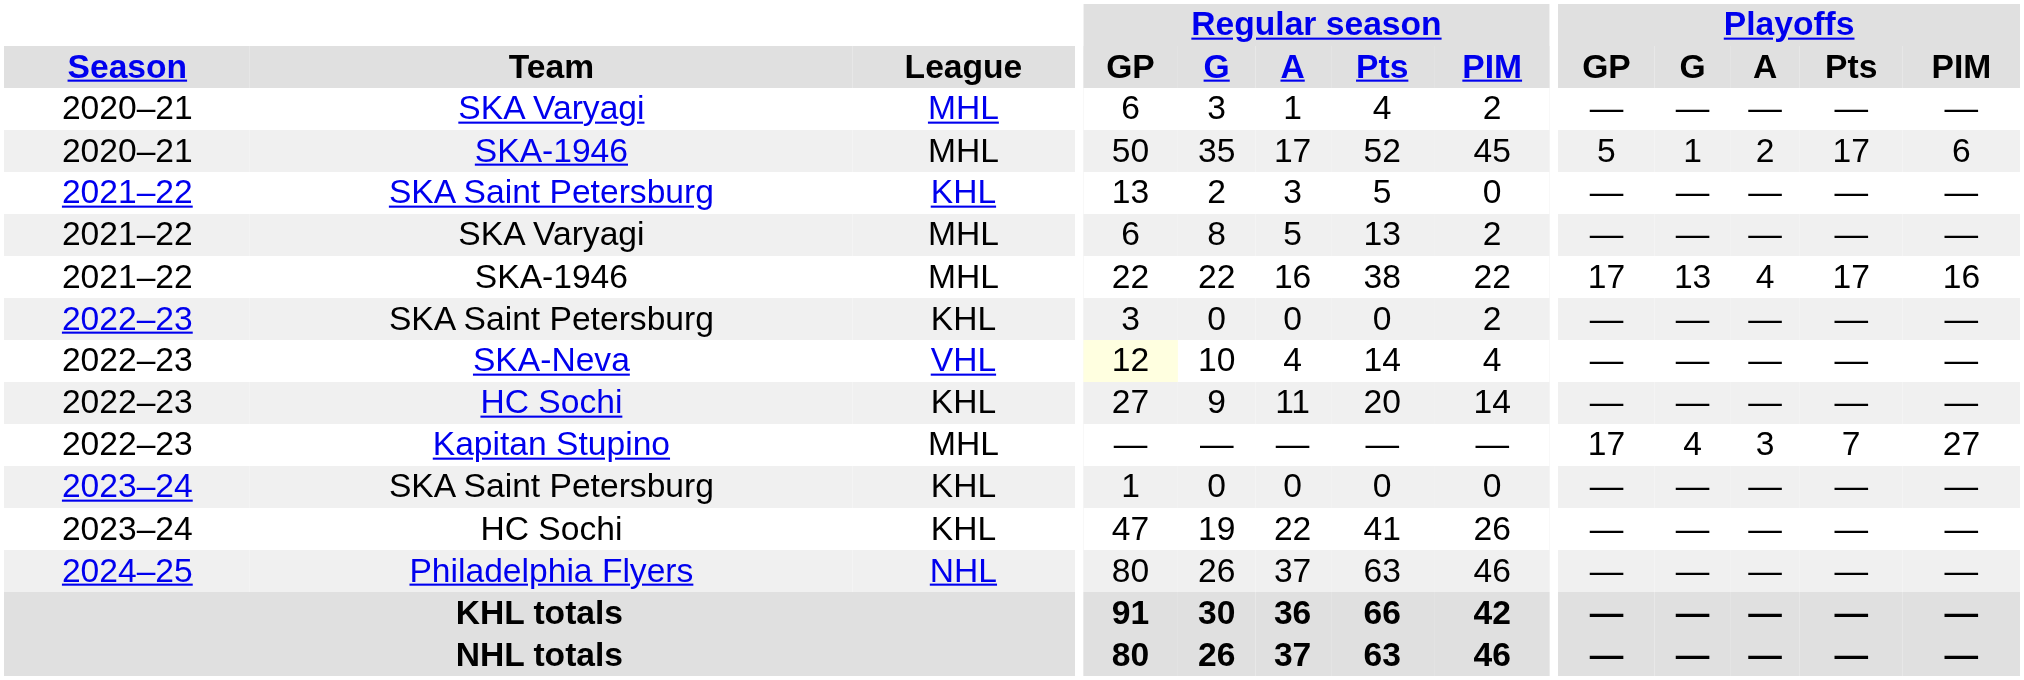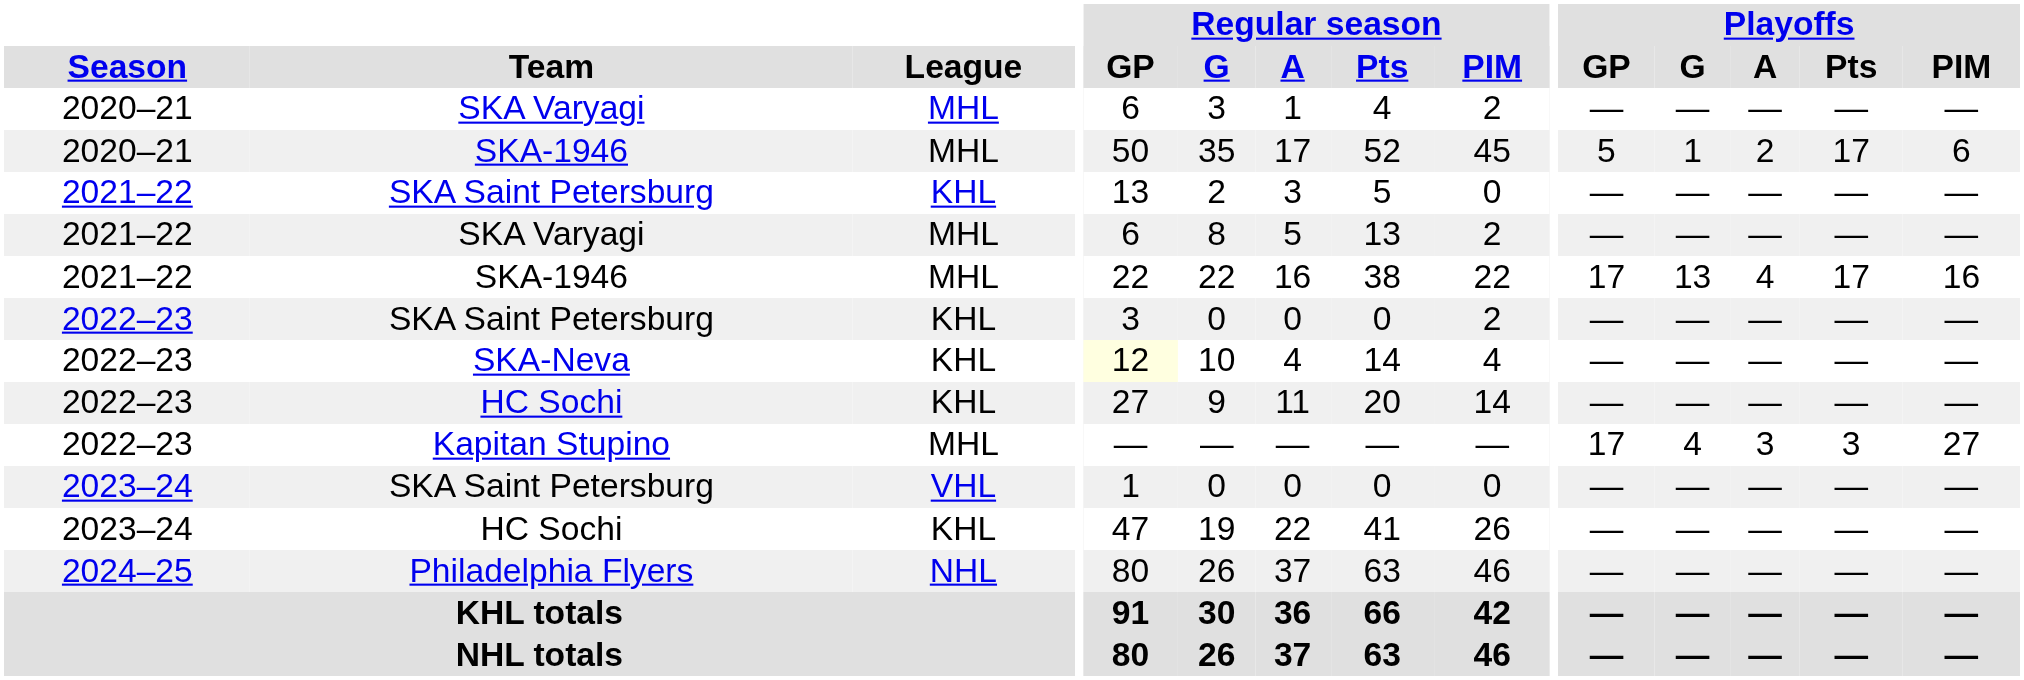SKA-Neva | League: VHL -> KHL
Kapitan Stupino | Playoffs / Pts: 7 -> 3
2023–24 / SKA Saint Petersburg | League: KHL -> VHL
